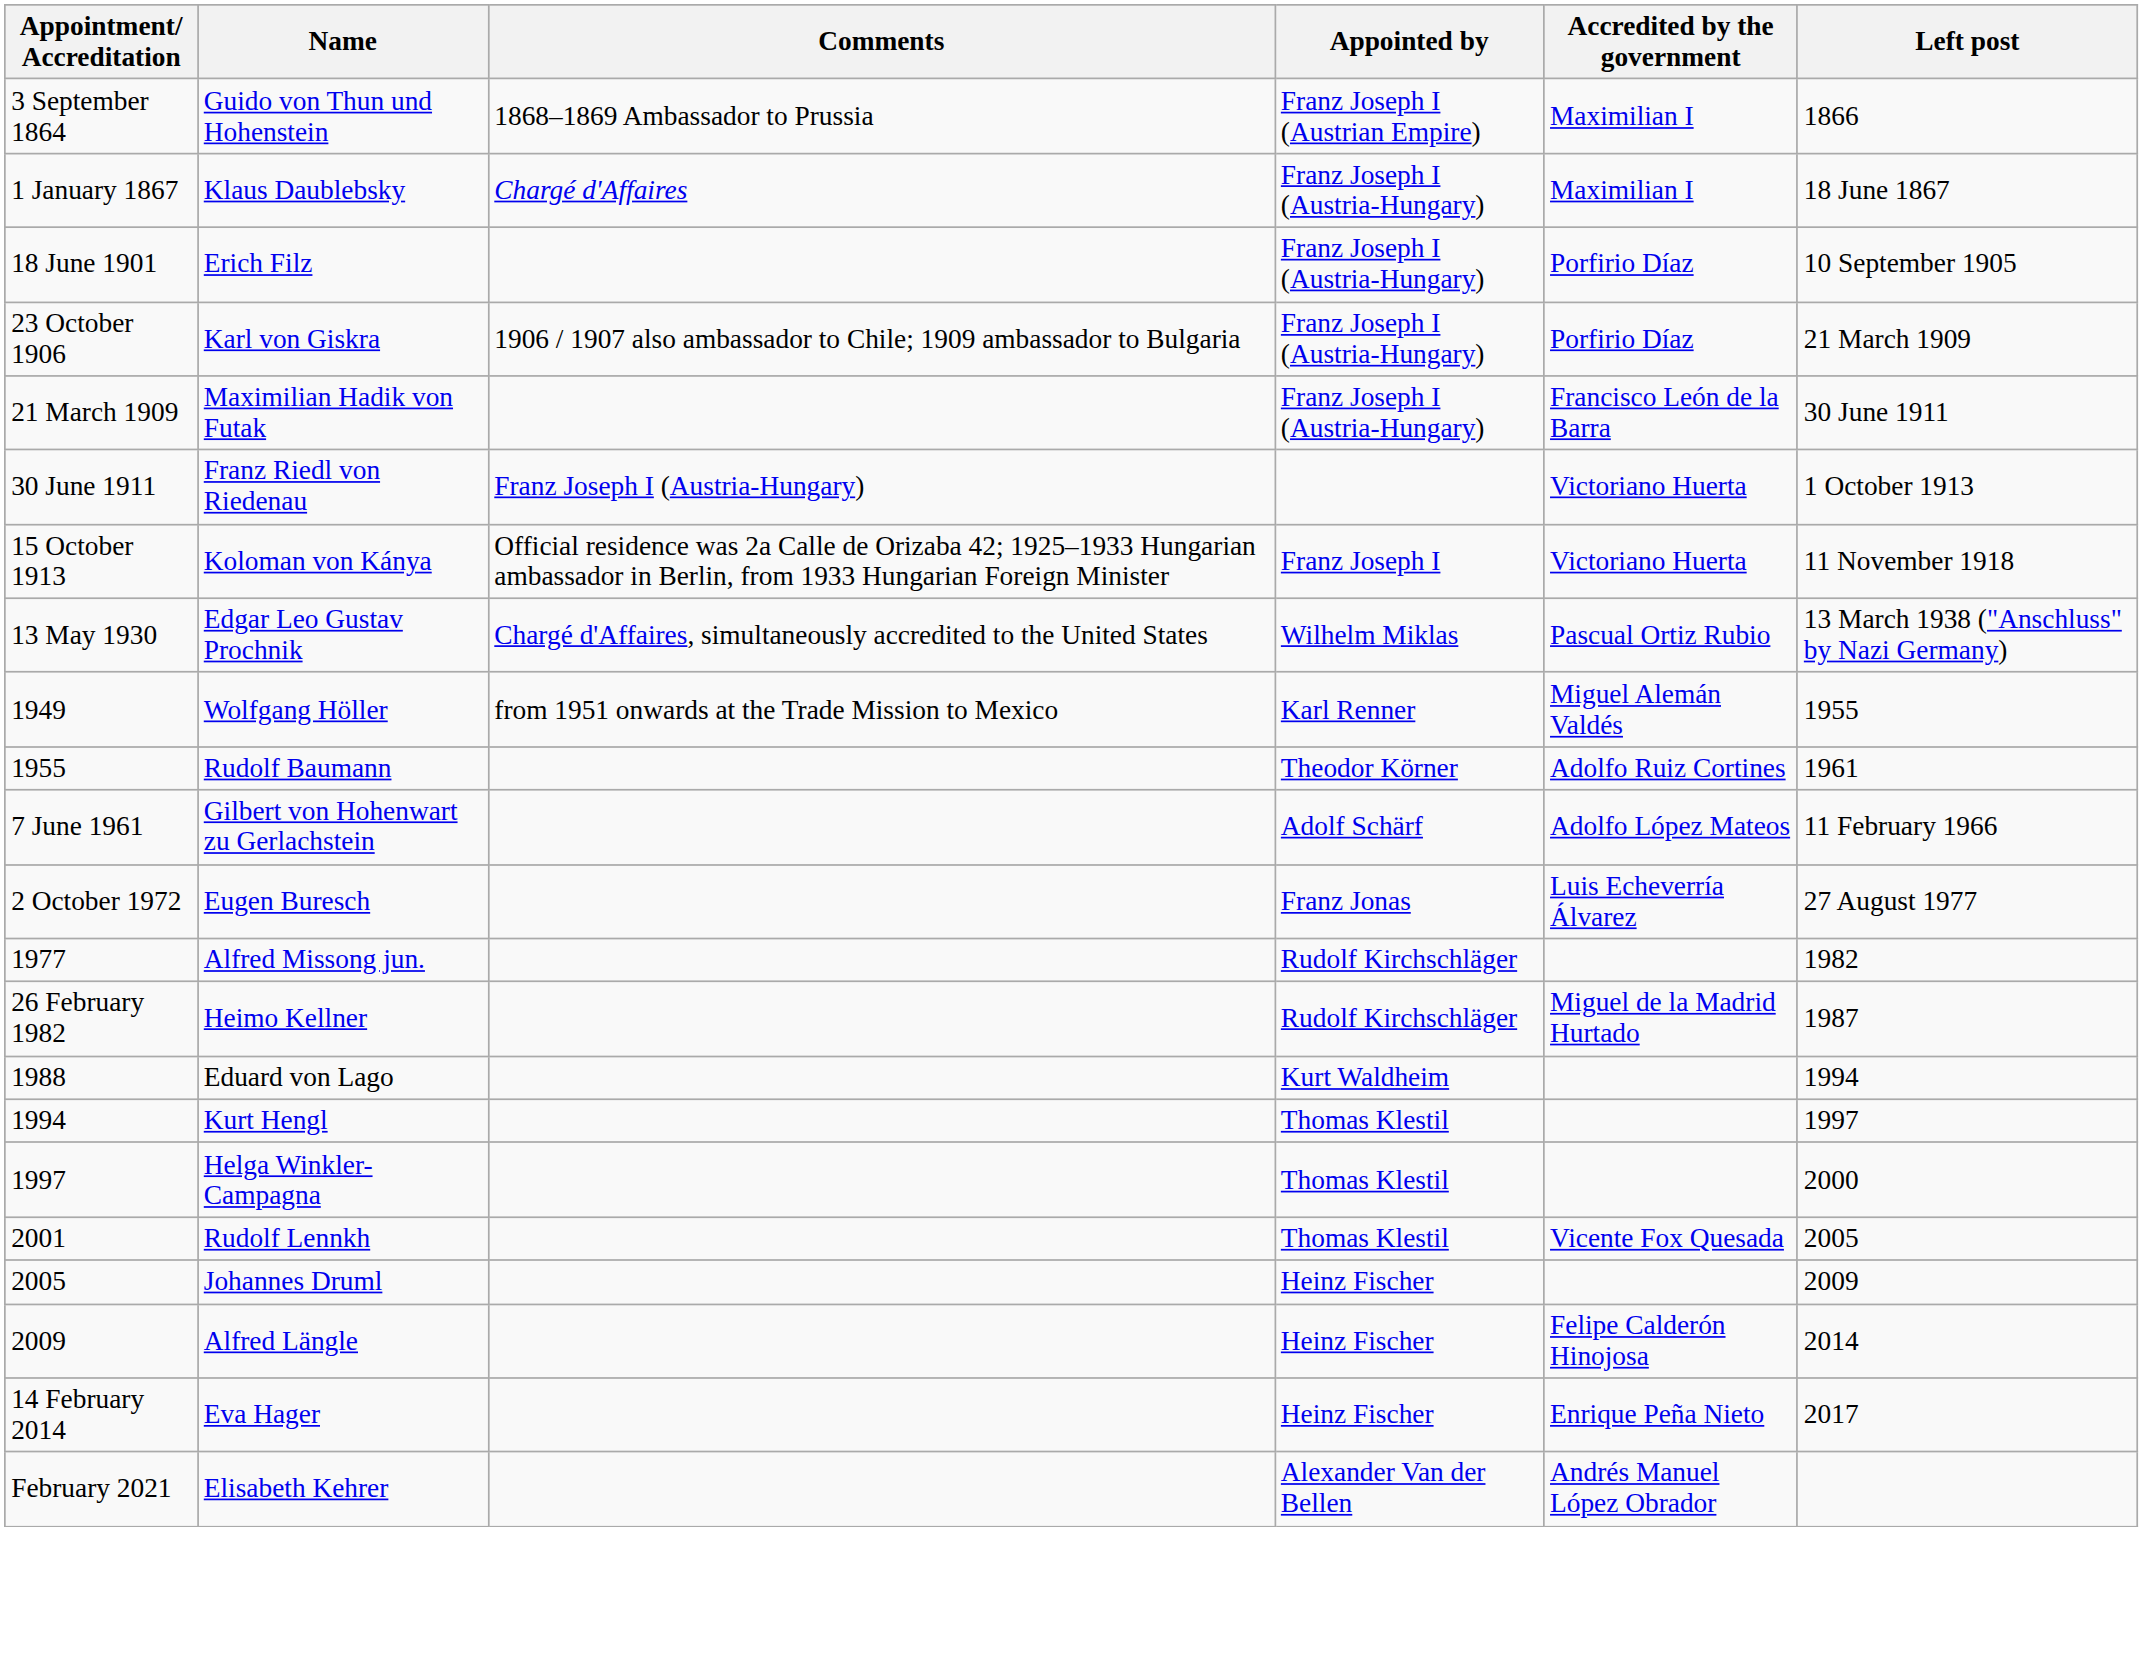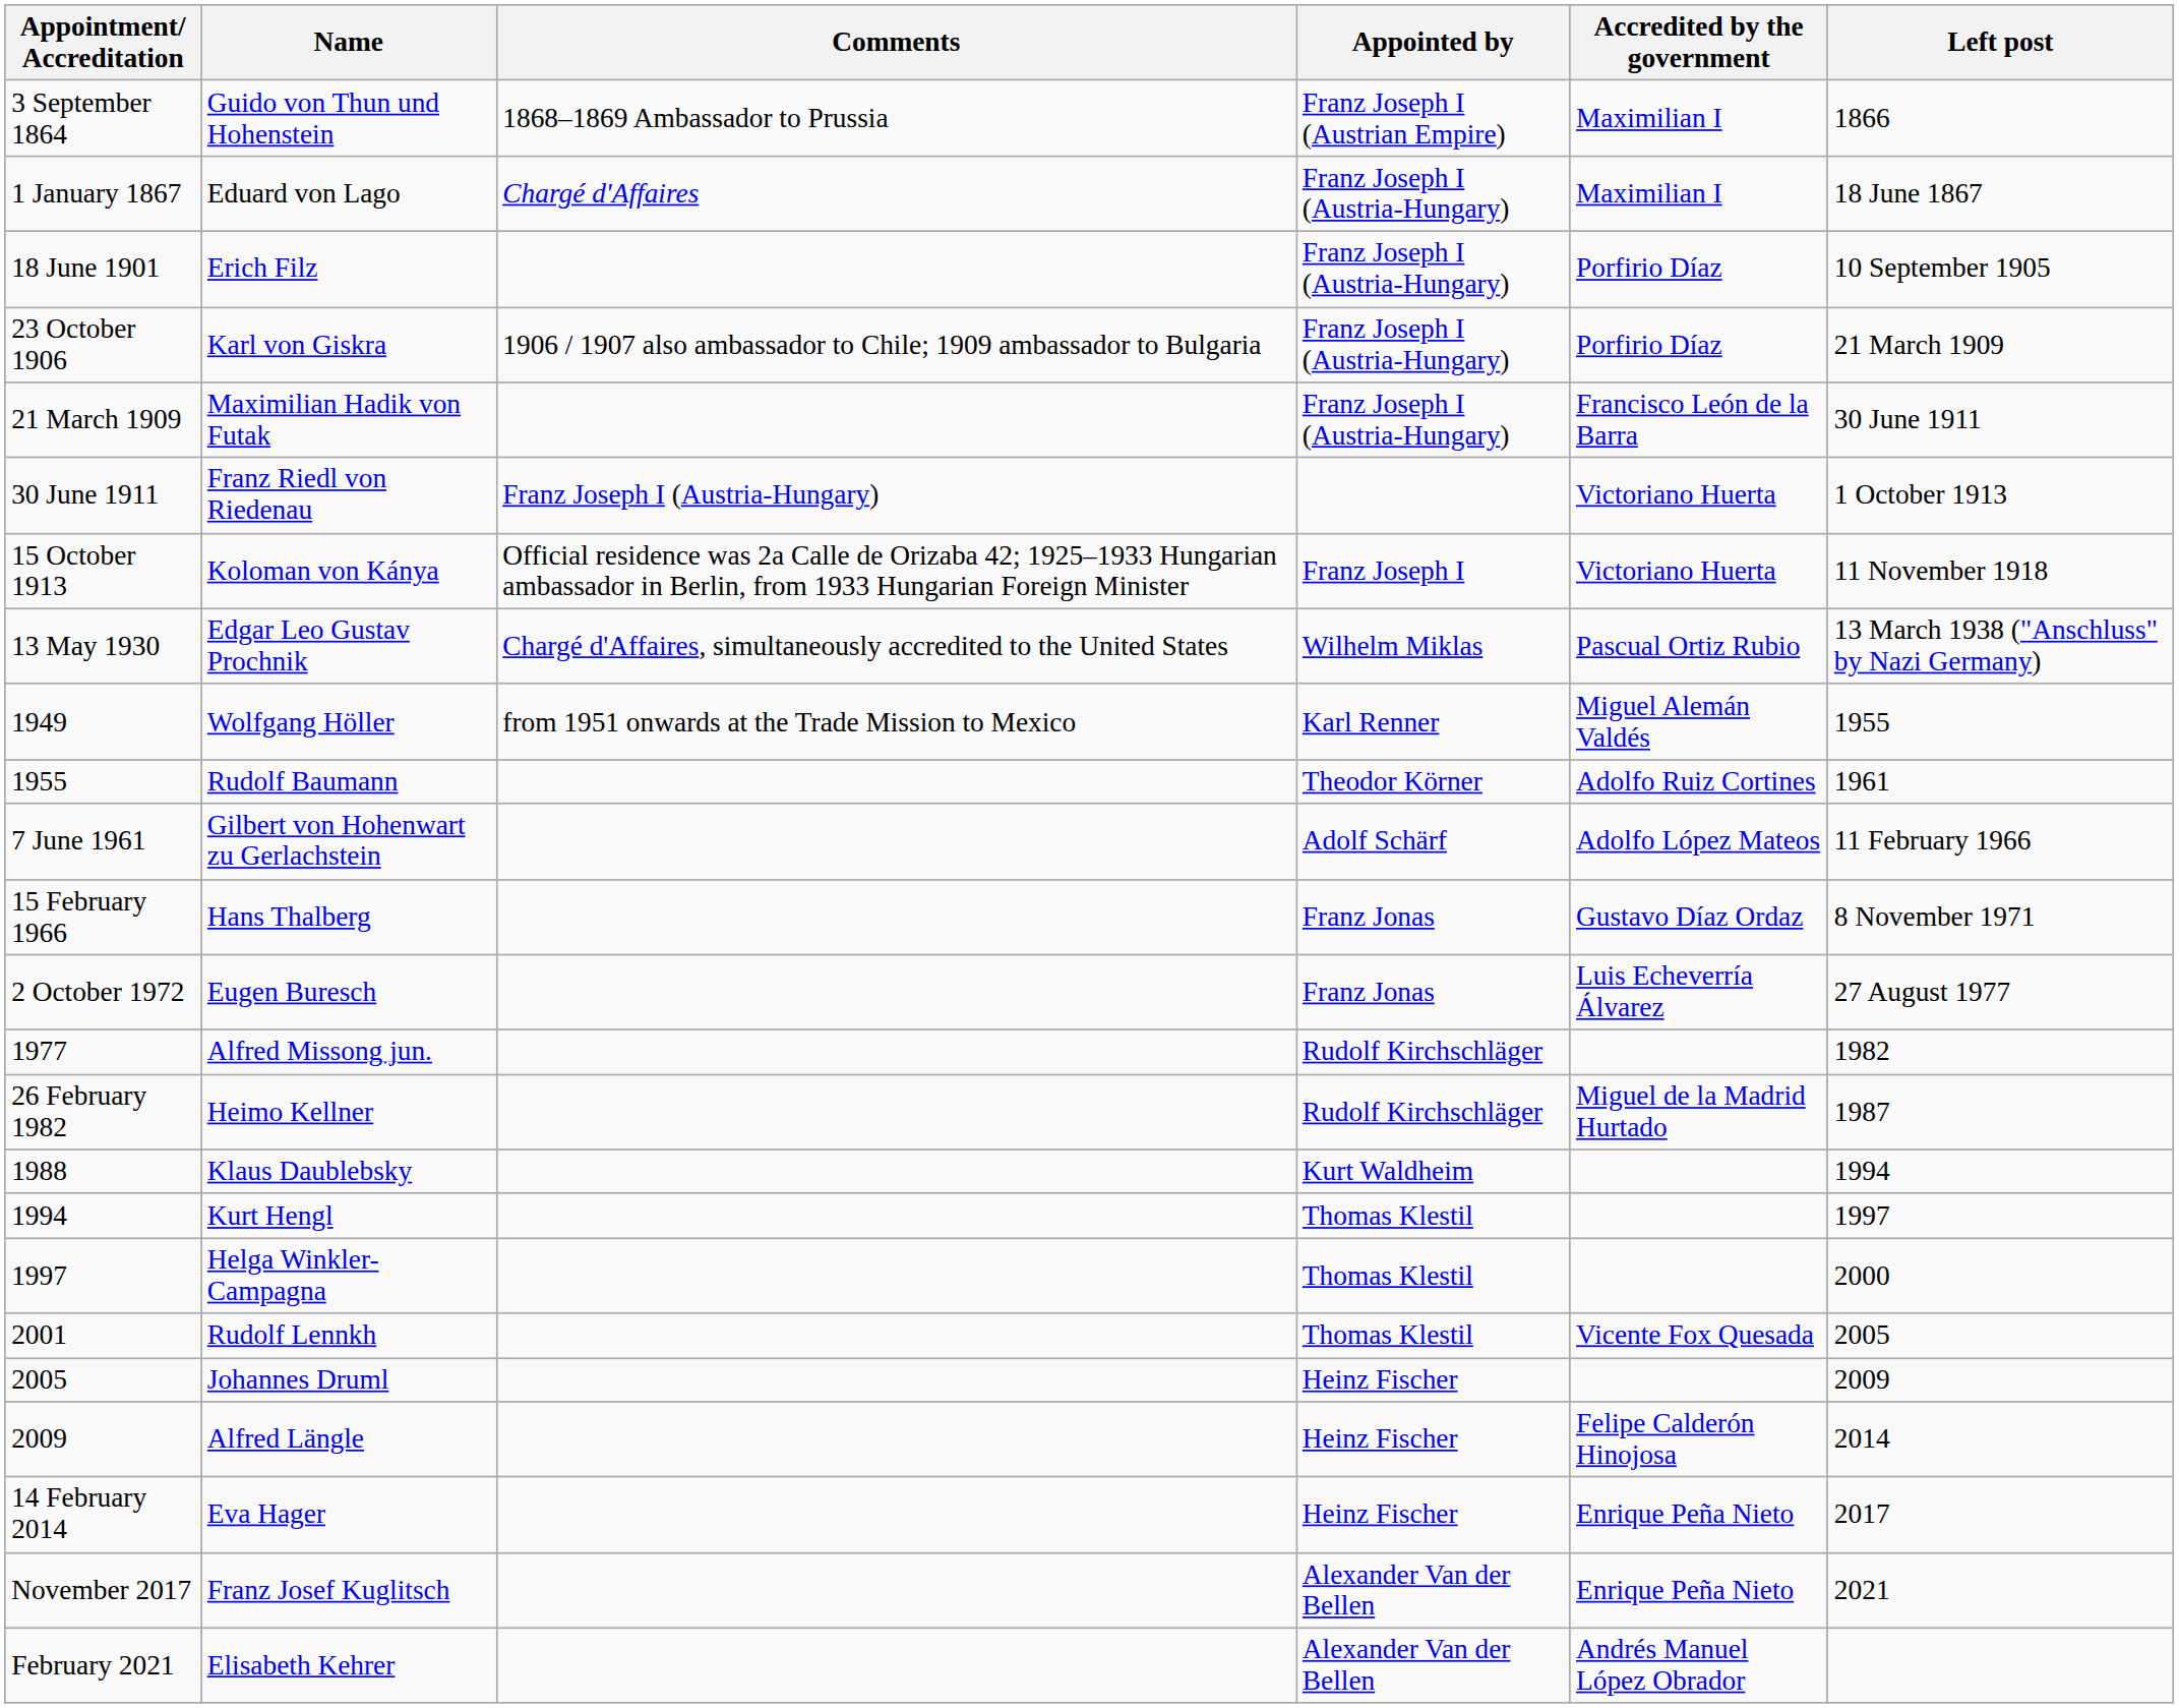1 January 1867 | Name: Klaus Daublebsky -> Eduard von Lago
+ row: 15 February 1966 | Hans Thalberg | Franz Jonas | Gustavo Díaz Ordaz | 8 November 1971
1988 | Name: Eduard von Lago -> Klaus Daublebsky
+ row: November 2017 | Franz Josef Kuglitsch | Alexander Van der Bellen | Enrique Peña Nieto | 2021
